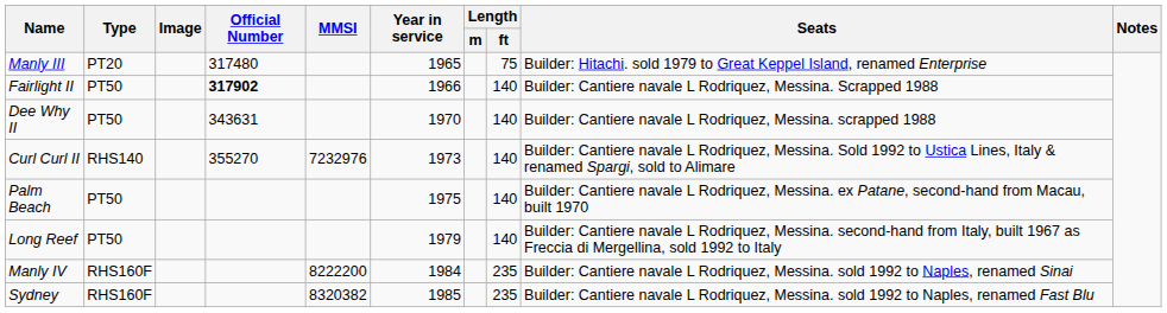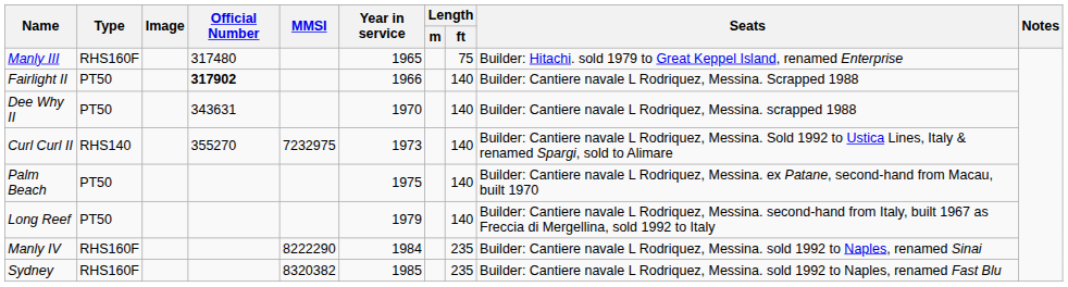Manly III | Type: PT20 -> RHS160F
Curl Curl II | MMSI: 7232976 -> 7232975
Manly IV | MMSI: 8222200 -> 8222290
